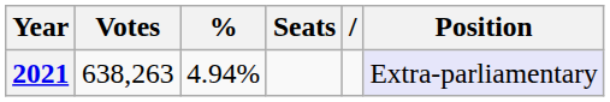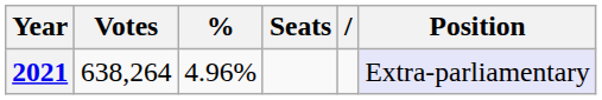2021 | Votes: 638,263 -> 638,264
2021 | %: 4.94% -> 4.96%
